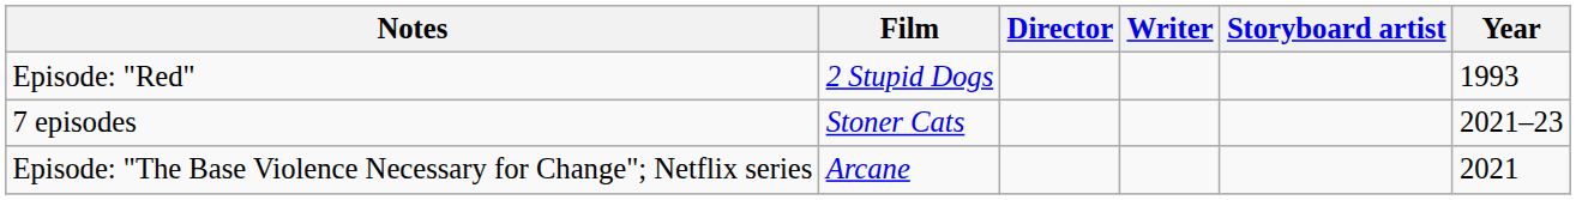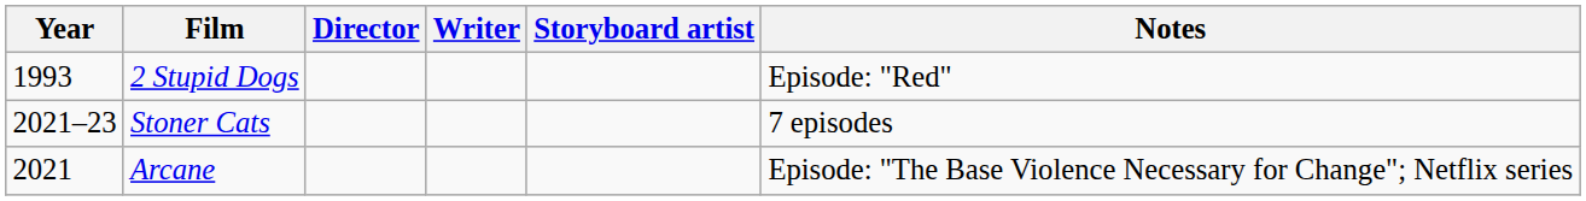columns swapped: Year <-> Notes
